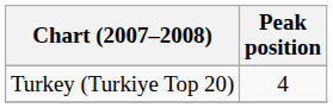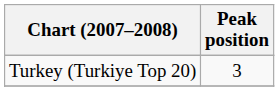Turkey (Turkiye Top 20) | Peak position: 4 -> 3
